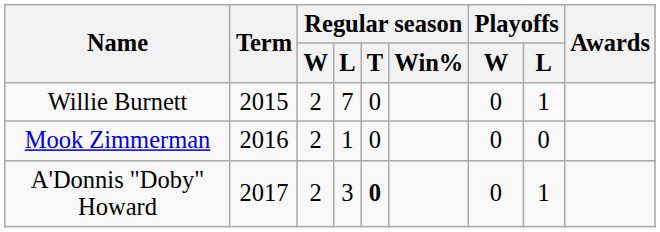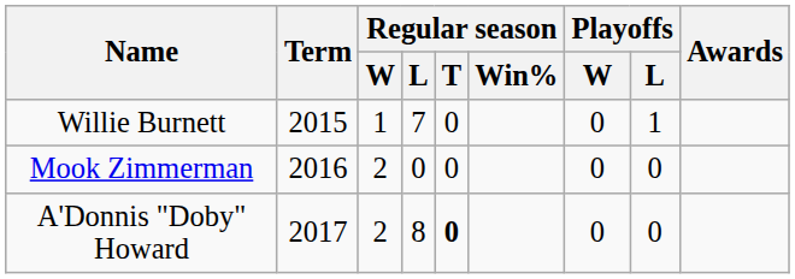Willie Burnett | Regular season / W: 2 -> 1
Mook Zimmerman | Regular season / L: 1 -> 0
A'Donnis "Doby" Howard | Regular season / L: 3 -> 8
A'Donnis "Doby" Howard | Playoffs / L: 1 -> 0
